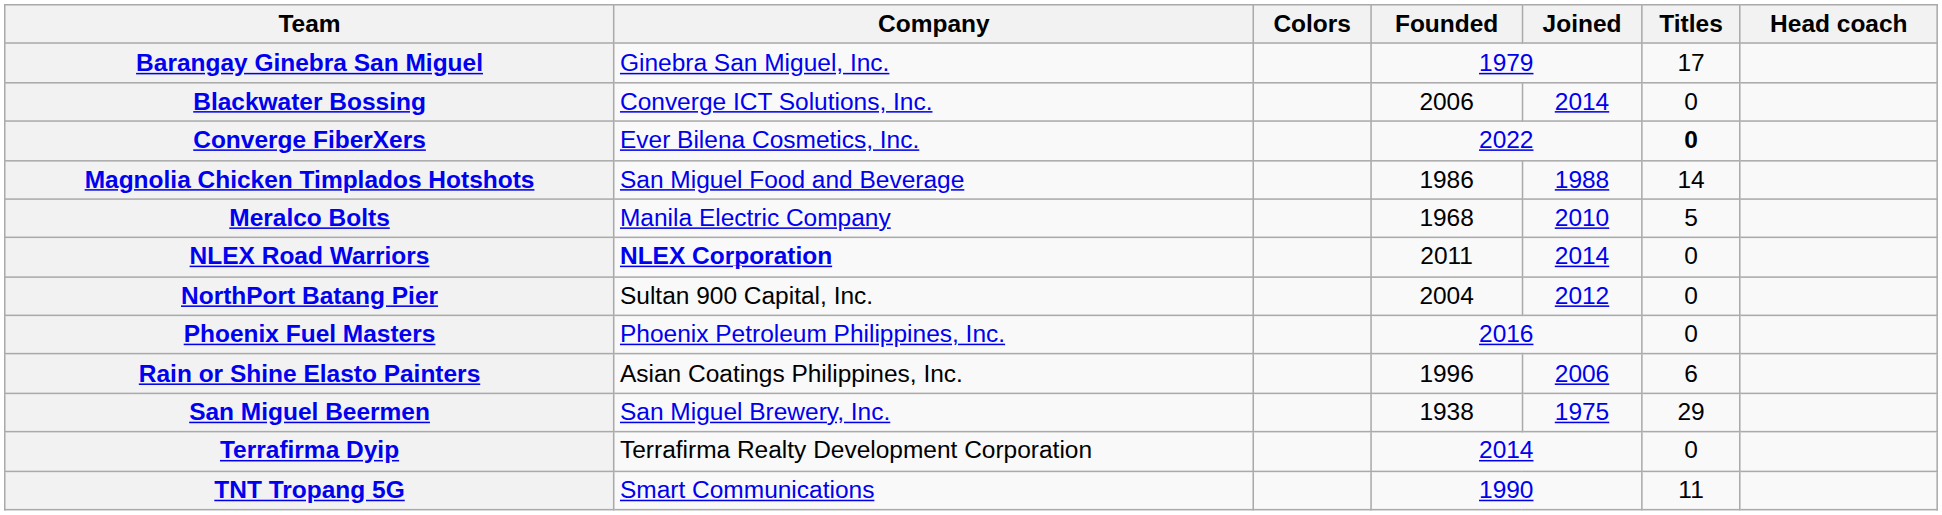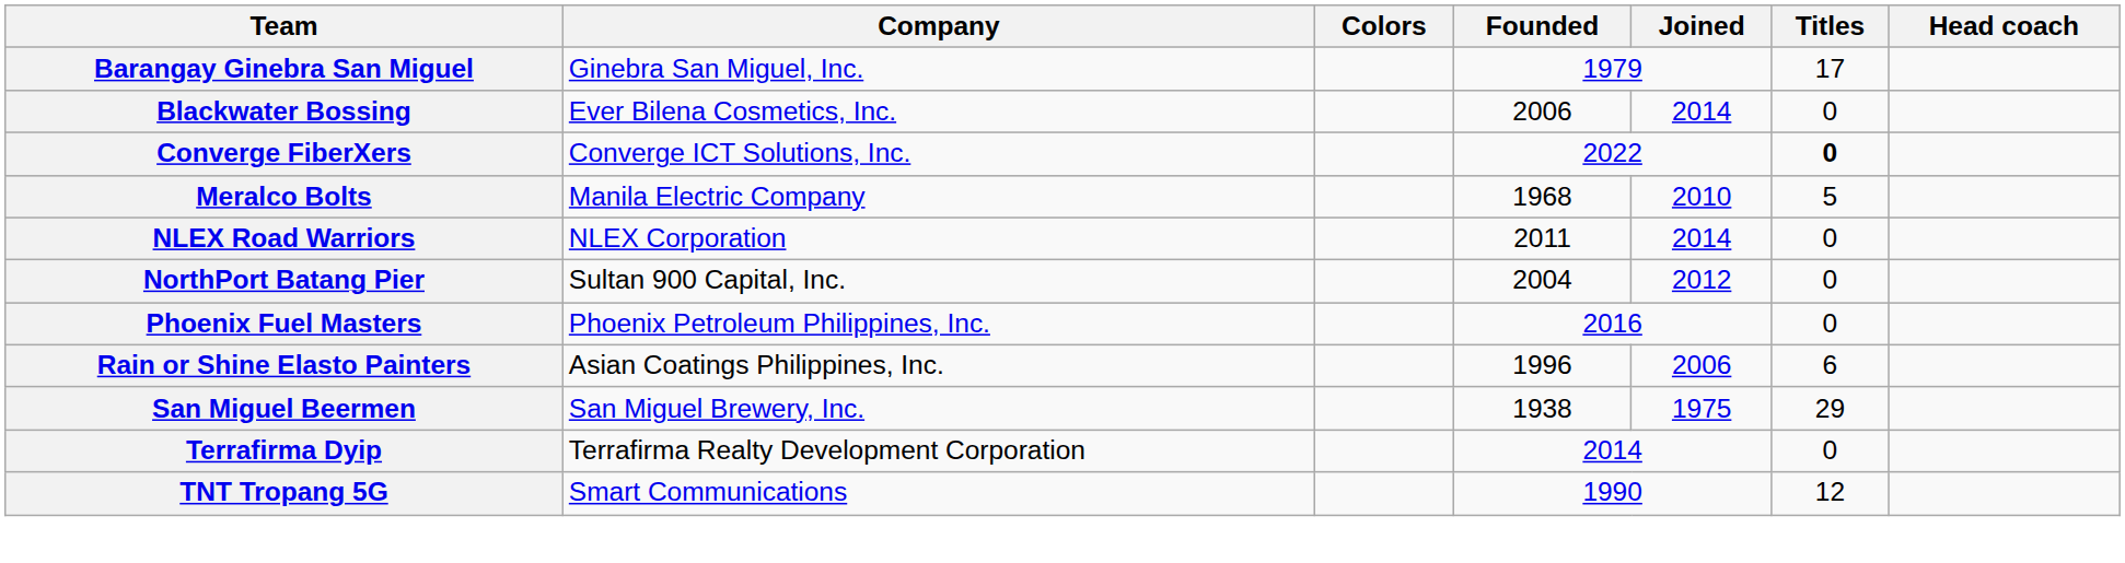Blackwater Bossing | Company: Converge ICT Solutions, Inc. -> Ever Bilena Cosmetics, Inc.
Converge FiberXers | Company: Ever Bilena Cosmetics, Inc. -> Converge ICT Solutions, Inc.
- row: Magnolia Chicken Timplados Hotshots | San Miguel Food and Beverage | 1986 | 1988 | 14
NLEX Road Warriors | Company: bold -> normal
TNT Tropang 5G | Titles: 11 -> 12
